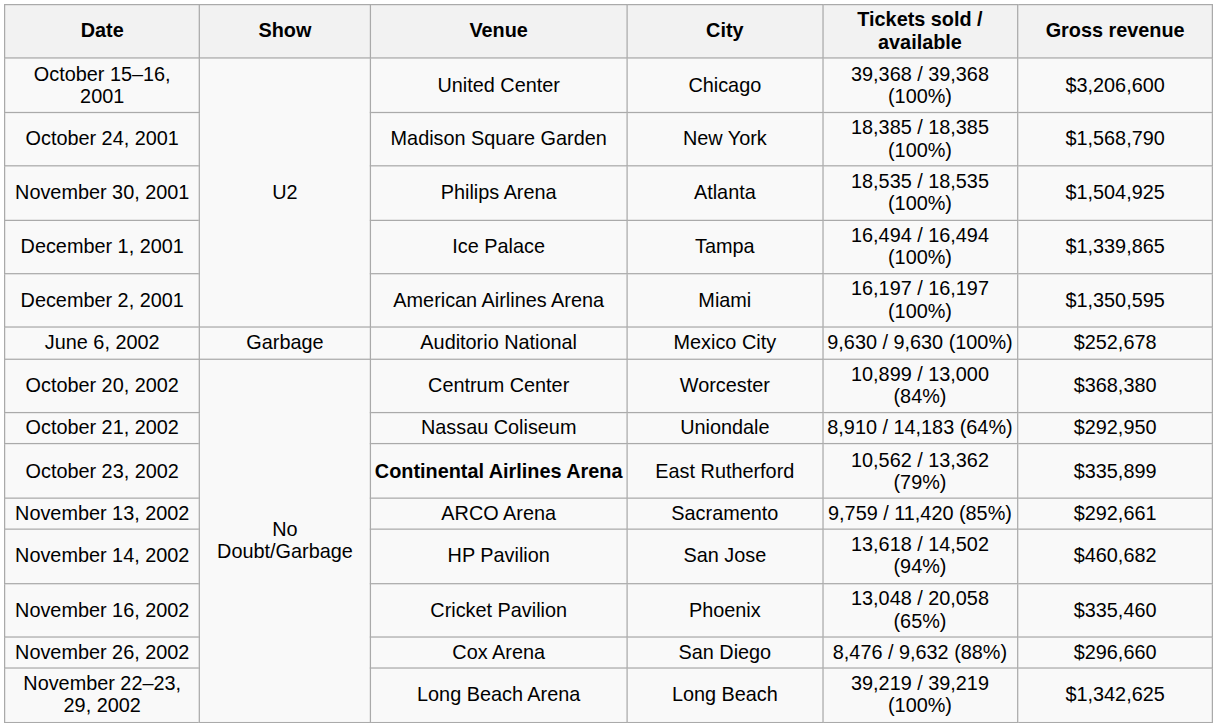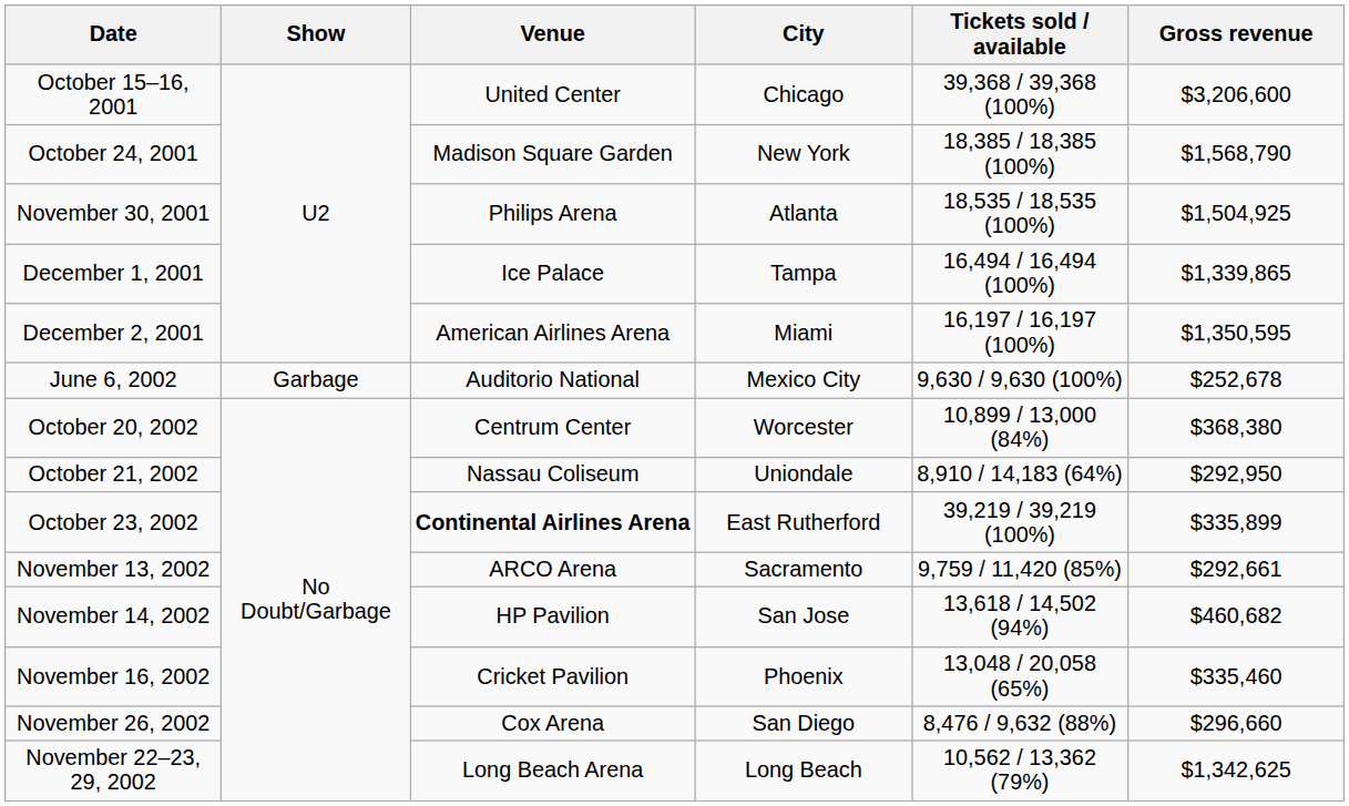October 23, 2002 | Tickets sold / available: 10,562 / 13,362 (79%) -> 39,219 / 39,219 (100%)
November 22–23, 29, 2002 | Tickets sold / available: 39,219 / 39,219 (100%) -> 10,562 / 13,362 (79%)
